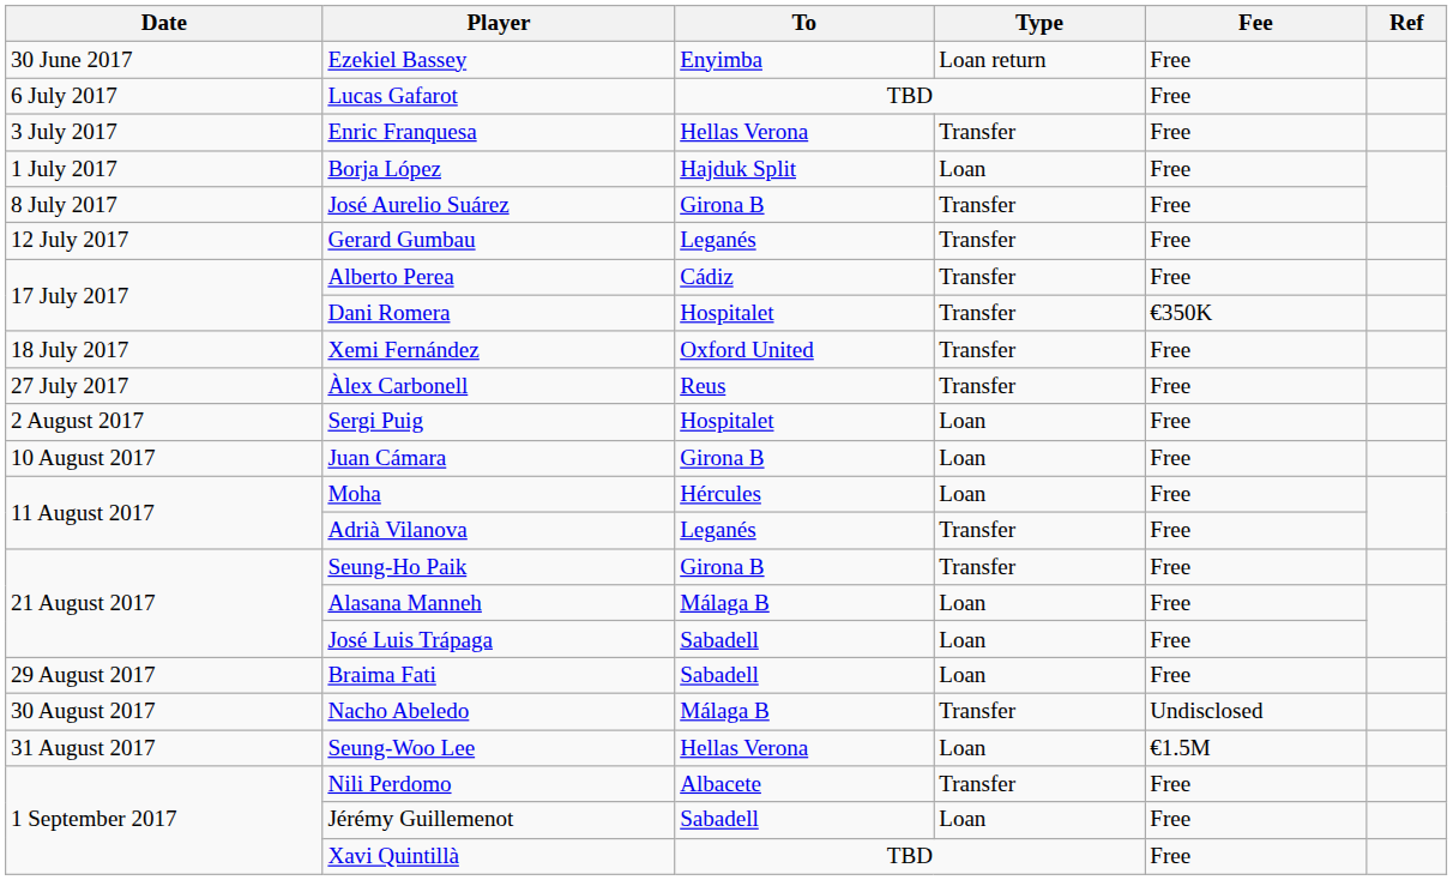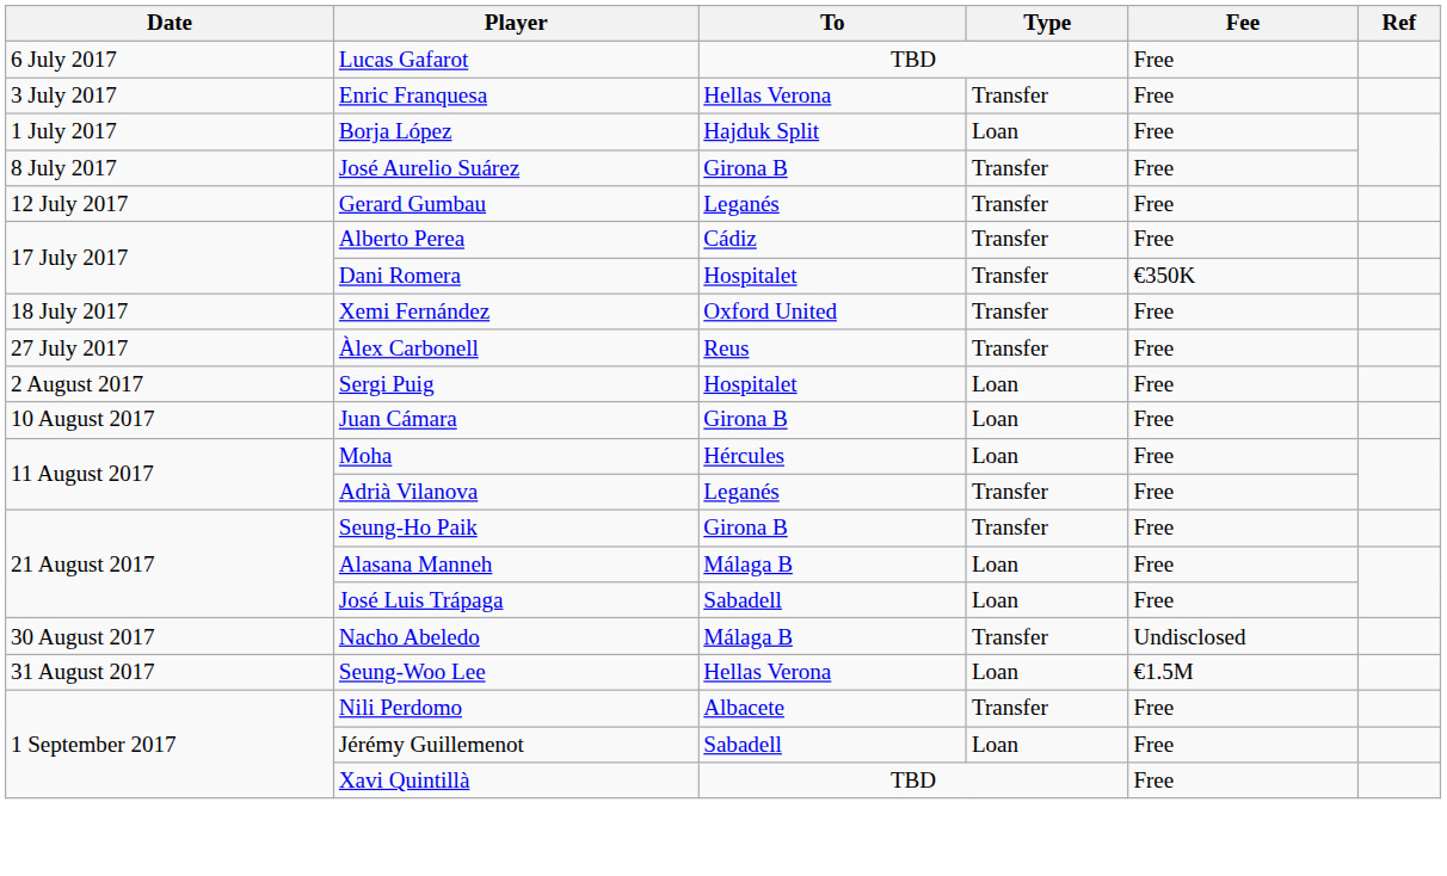- row: 30 June 2017 | Ezekiel Bassey | Enyimba | Loan return | Free
- row: 29 August 2017 | Braima Fati | Sabadell | Loan | Free
